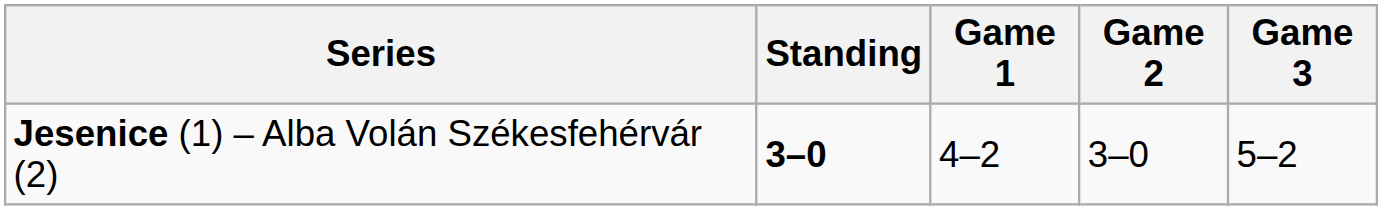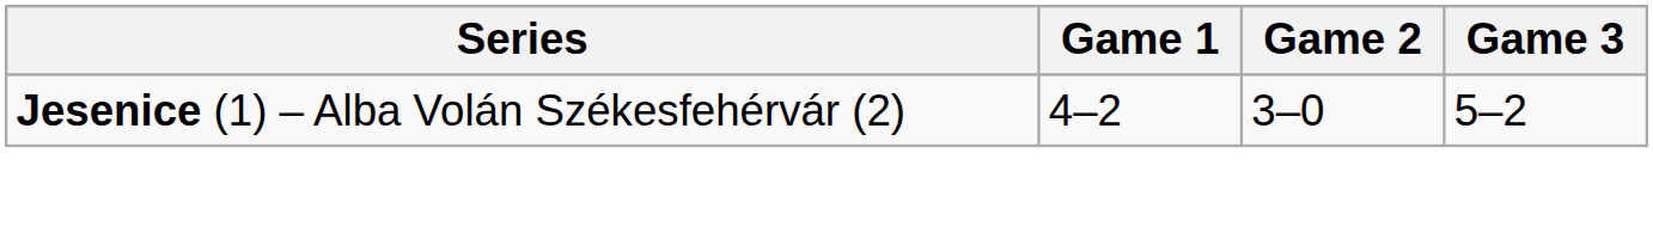- column: Standing | 3–0
